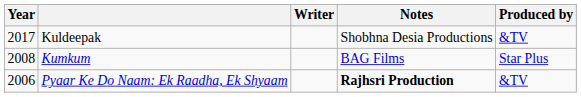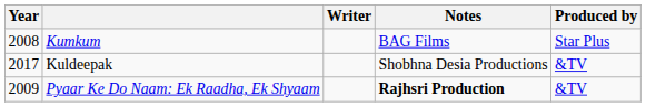rows swapped: Kuldeepak <-> Kumkum
Pyaar Ke Do Naam: Ek Raadha, Ek Shyaam | Year: 2006 -> 2009
